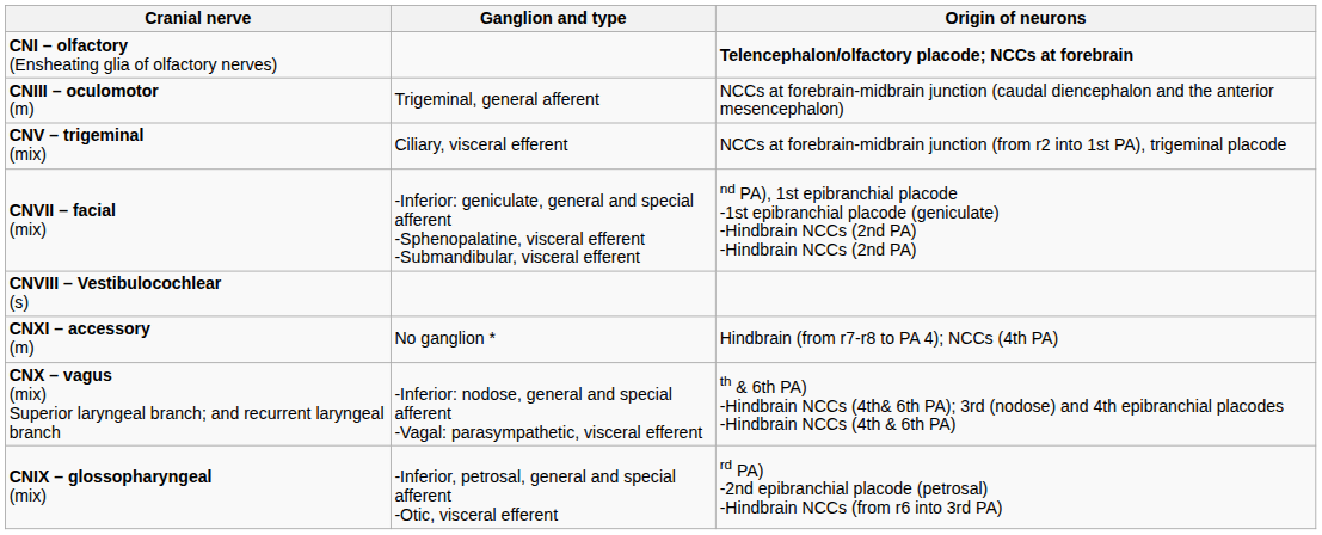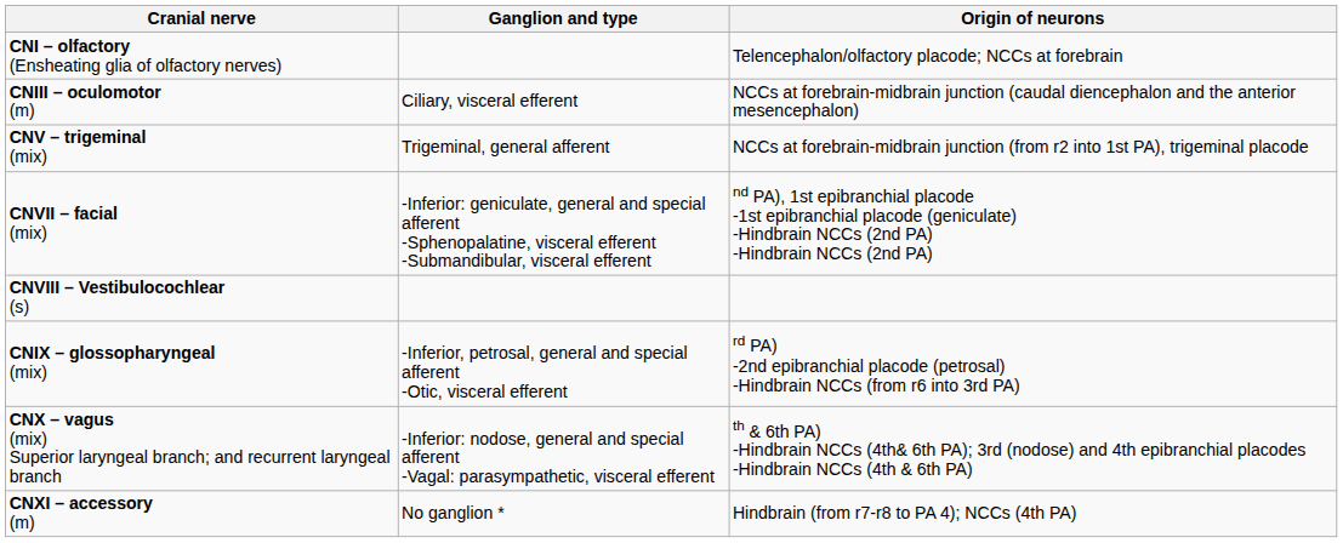CNI – olfactory (Ensheating glia of olfactory nerves) | Origin of neurons: bold -> normal
CNIII – oculomotor (m) | Ganglion and type: Trigeminal, general afferent -> Ciliary, visceral efferent
CNV – trigeminal (mix) | Ganglion and type: Ciliary, visceral efferent -> Trigeminal, general afferent
rows swapped: CNIX – glossopharyngeal (mix) <-> CNXI – accessory (m)
